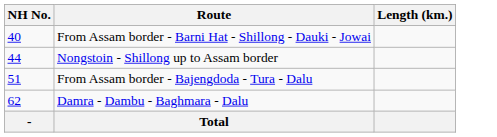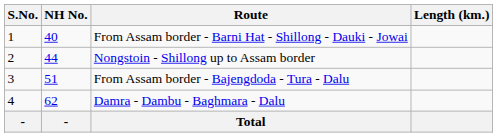+ column: S.No. | 1 | 2 | 3 | 4 | -
